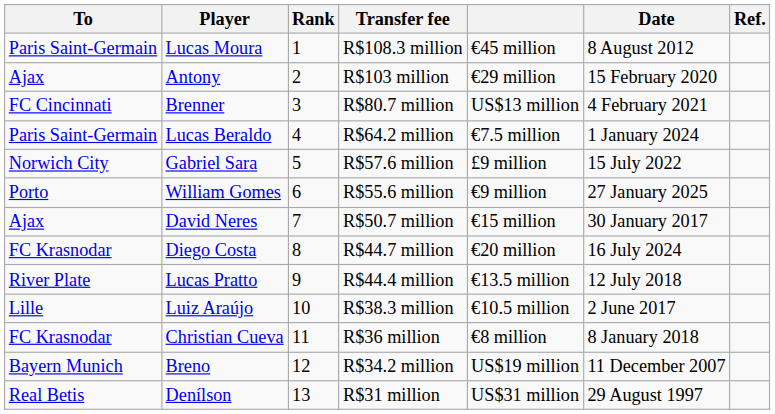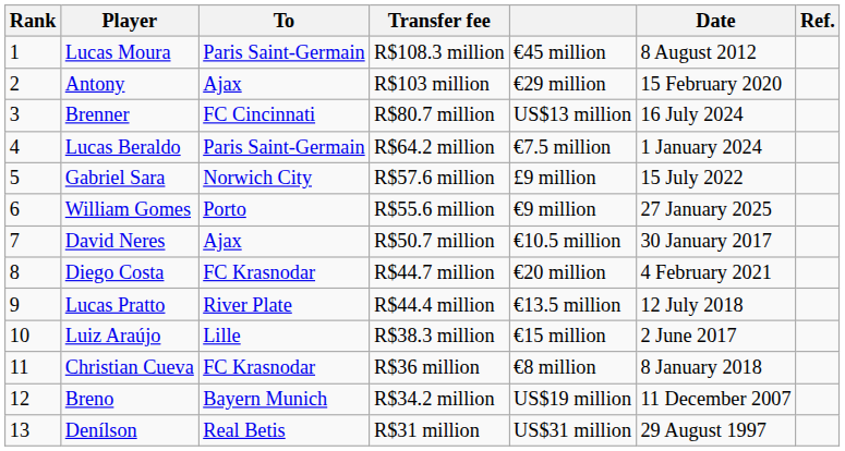columns swapped: Rank <-> To
Brenner | Date: 4 February 2021 -> 16 July 2024
David Neres | column 5: €15 million -> €10.5 million
Diego Costa | Date: 16 July 2024 -> 4 February 2021
Luiz Araújo | column 5: €10.5 million -> €15 million
